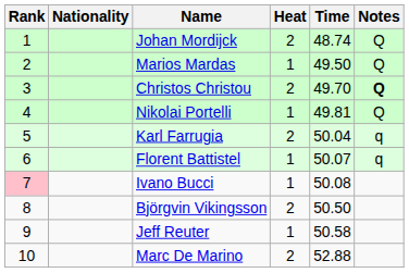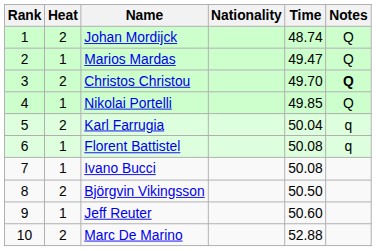columns swapped: Heat <-> Nationality
Marios Mardas | Time: 49.50 -> 49.47
Nikolai Portelli | Time: 49.81 -> 49.85
Florent Battistel | Time: 50.07 -> 50.08
Ivano Bucci | Rank: pink background -> no background
Jeff Reuter | Time: 50.58 -> 50.60
